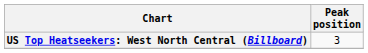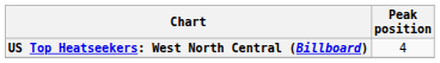US Top Heatseekers: West North Central (Billboard) | Peak position: 3 -> 4
